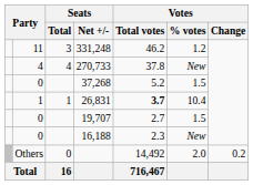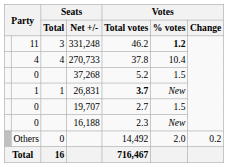331,248 | Votes / % votes: normal -> bold
270,733 | Votes / % votes: New -> 10.4
26,831 | Votes / % votes: 10.4 -> New
